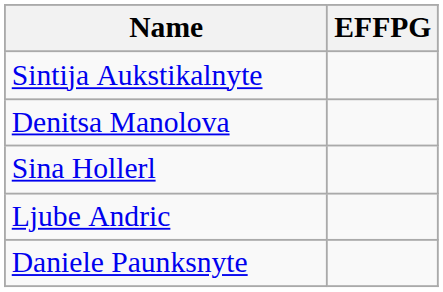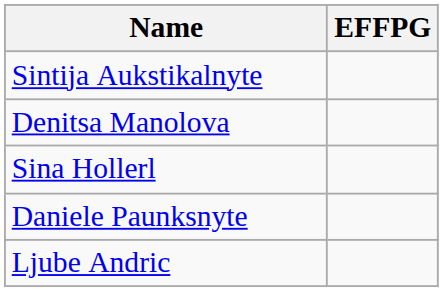rows swapped: Ljube Andric <-> Daniele Paunksnyte
